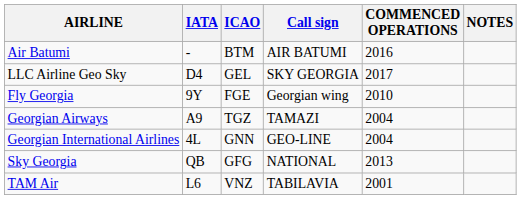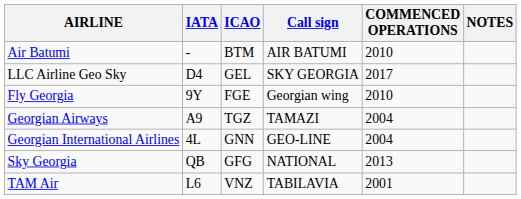Air Batumi | COMMENCED OPERATIONS: 2016 -> 2010
